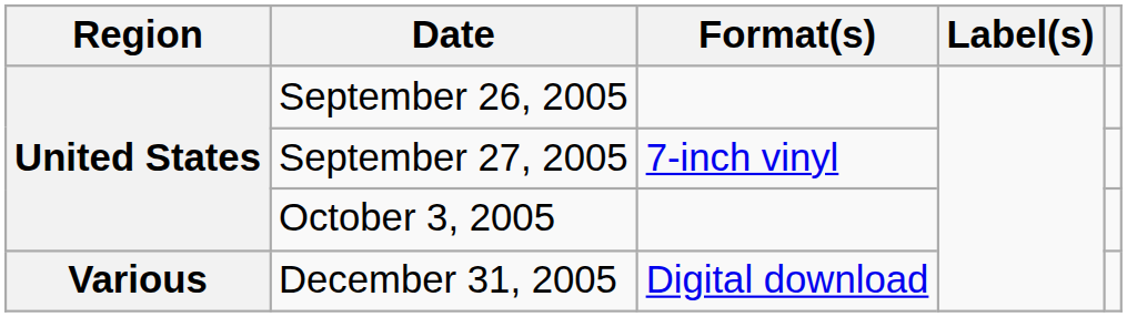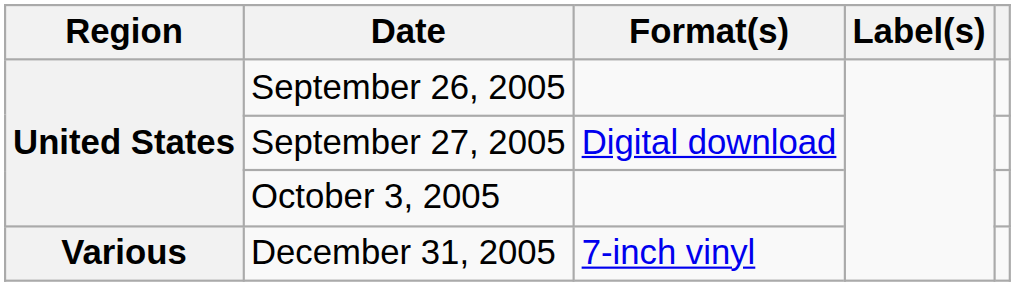September 27, 2005 | Format(s): 7-inch vinyl -> Digital download
December 31, 2005 | Format(s): Digital download -> 7-inch vinyl
